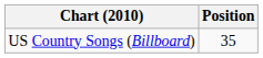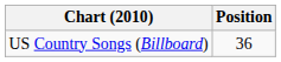US Country Songs (Billboard) | Position: 35 -> 36
